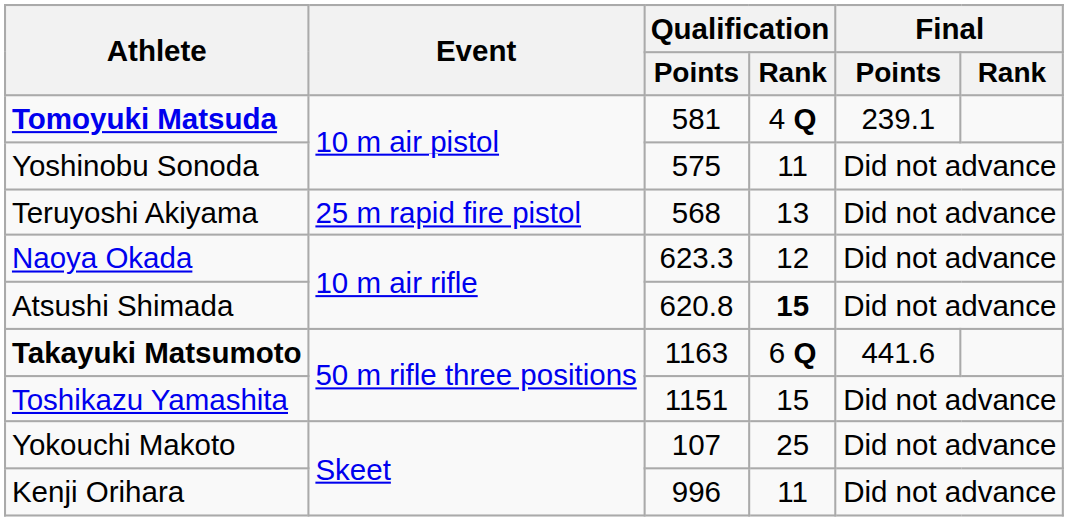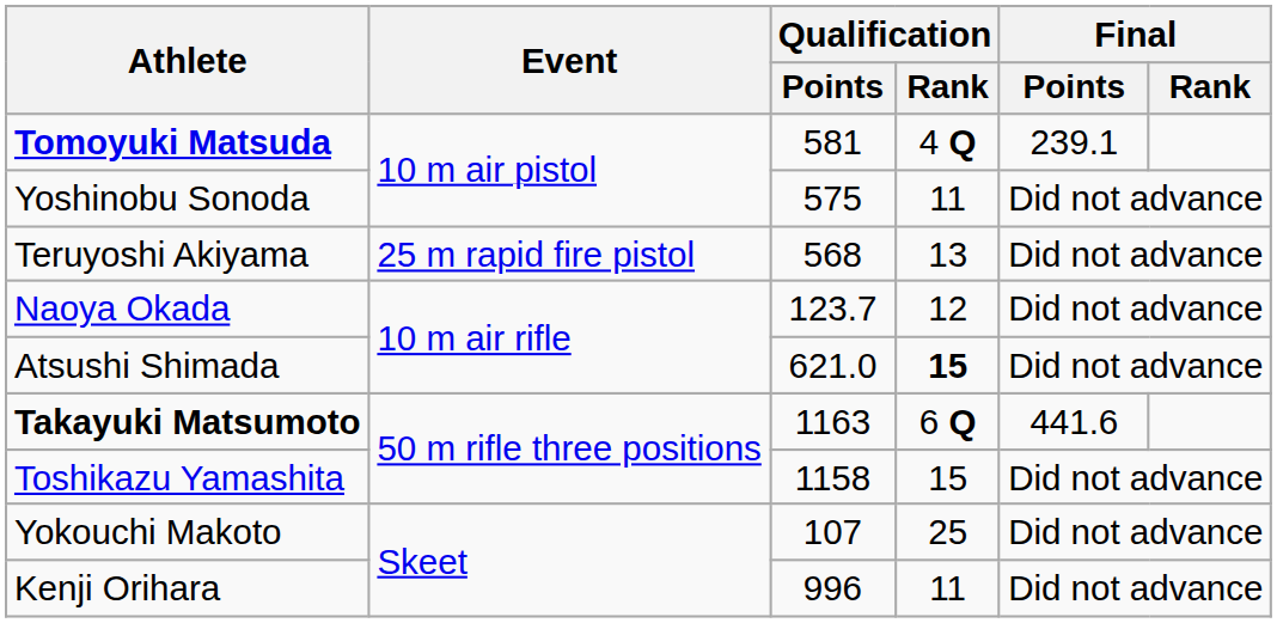Naoya Okada | Qualification / Points: 623.3 -> 123.7
Atsushi Shimada | Qualification / Points: 620.8 -> 621.0
Toshikazu Yamashita | Qualification / Points: 1151 -> 1158
